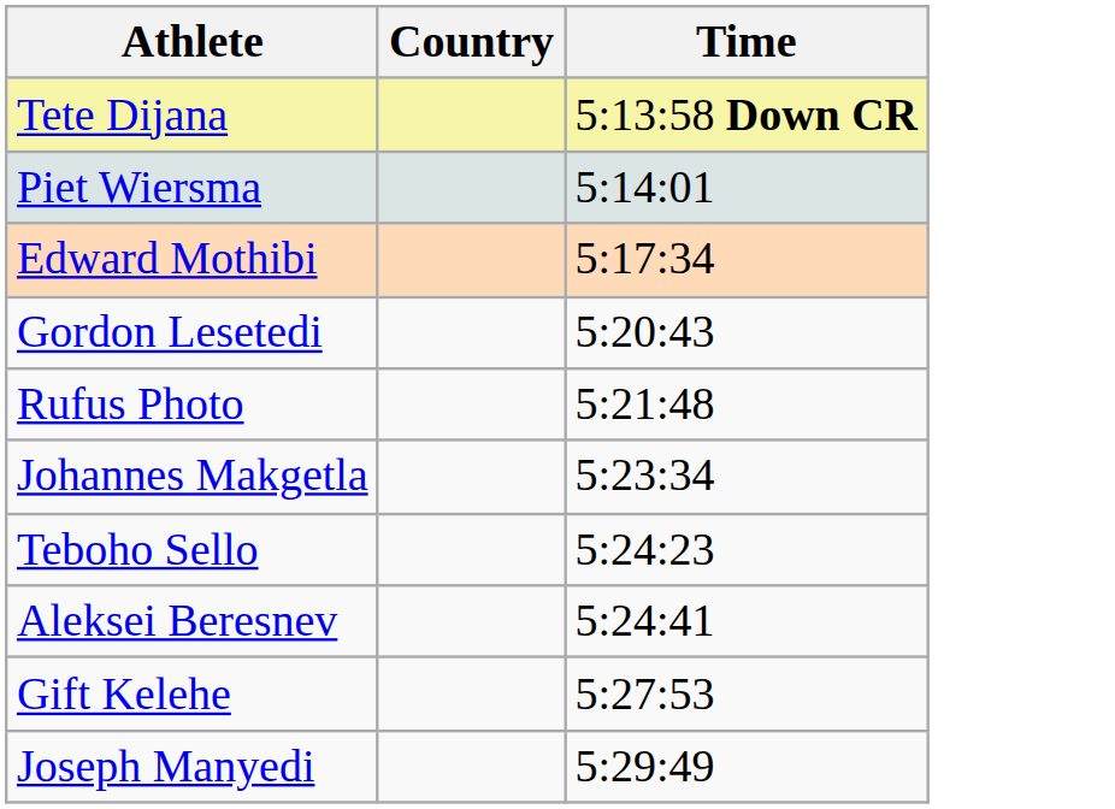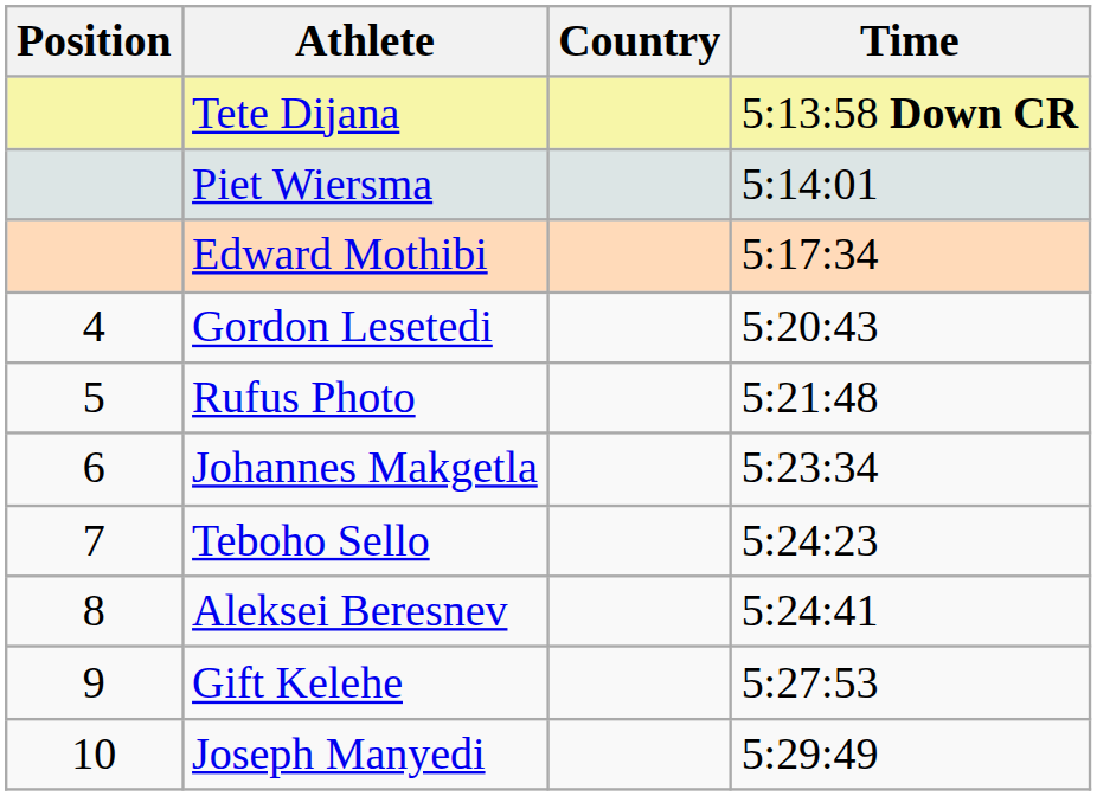+ column: Position | 4 | 5 | 6 | 7 | 8 | 9 | 10
